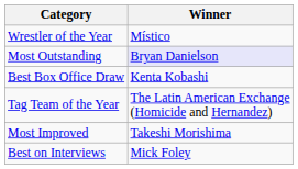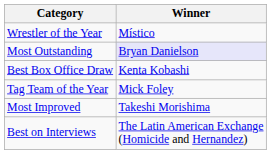Tag Team of the Year | Winner: The Latin American Exchange (Homicide and Hernandez) -> Mick Foley
Best on Interviews | Winner: Mick Foley -> The Latin American Exchange (Homicide and Hernandez)
